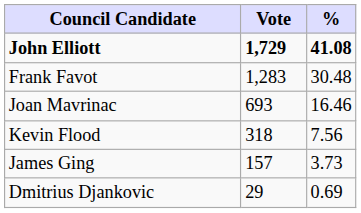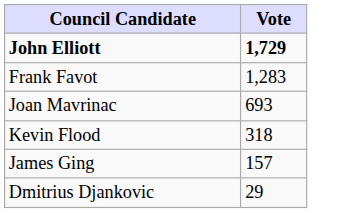- column: % | 41.08 | 30.48 | 16.46 | 7.56 | 3.73 | 0.69
